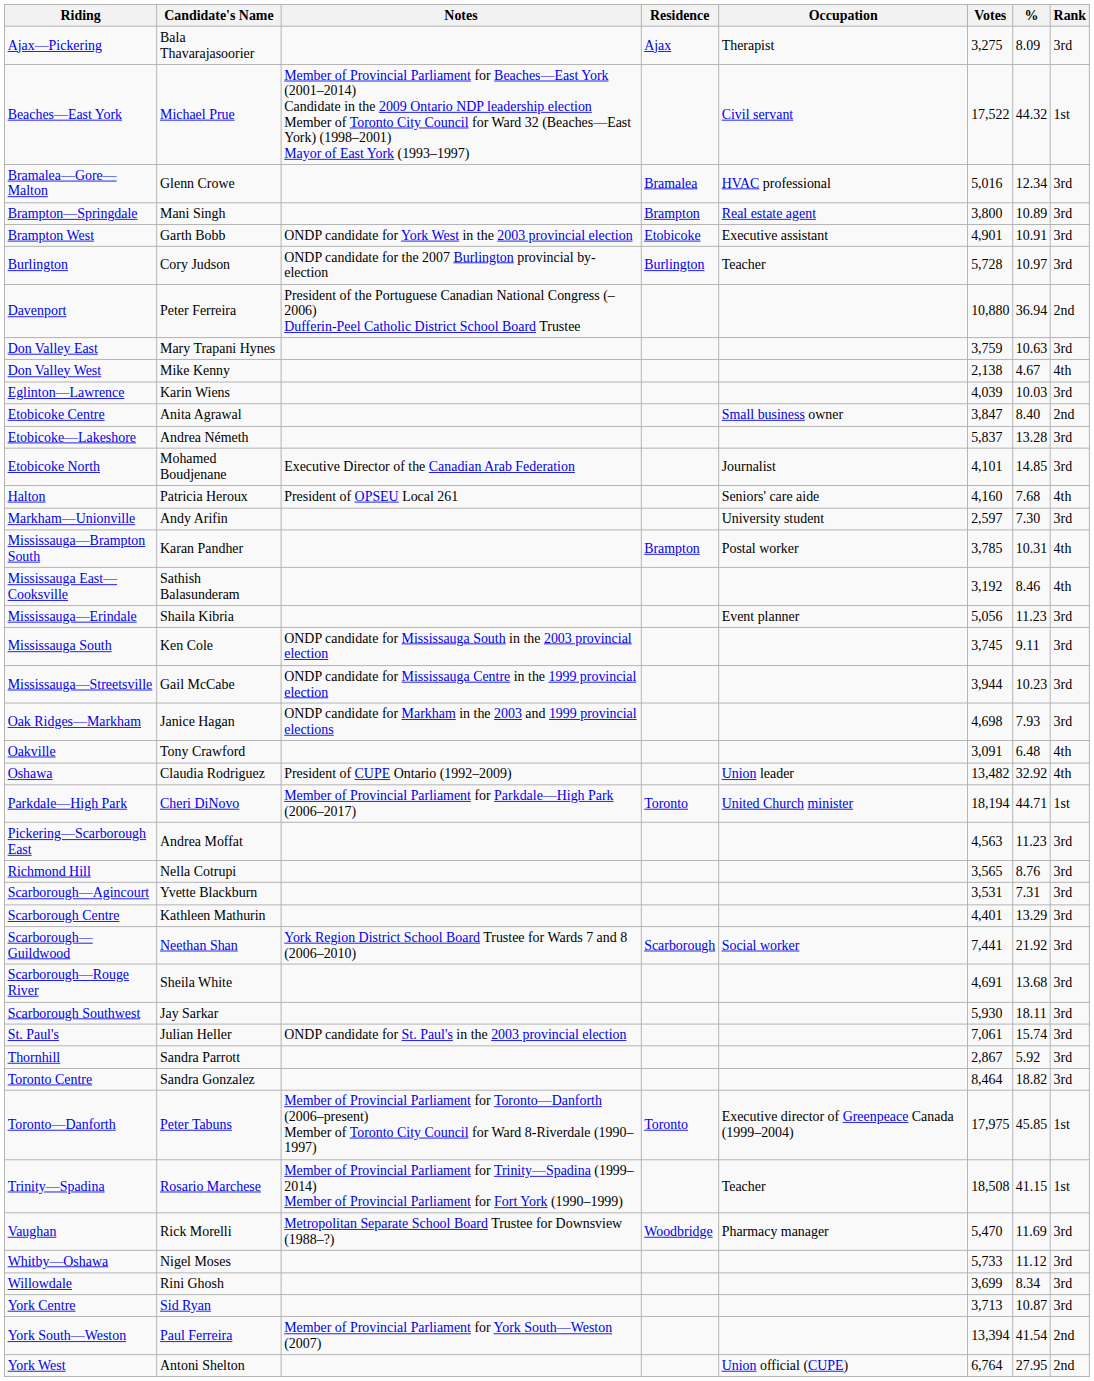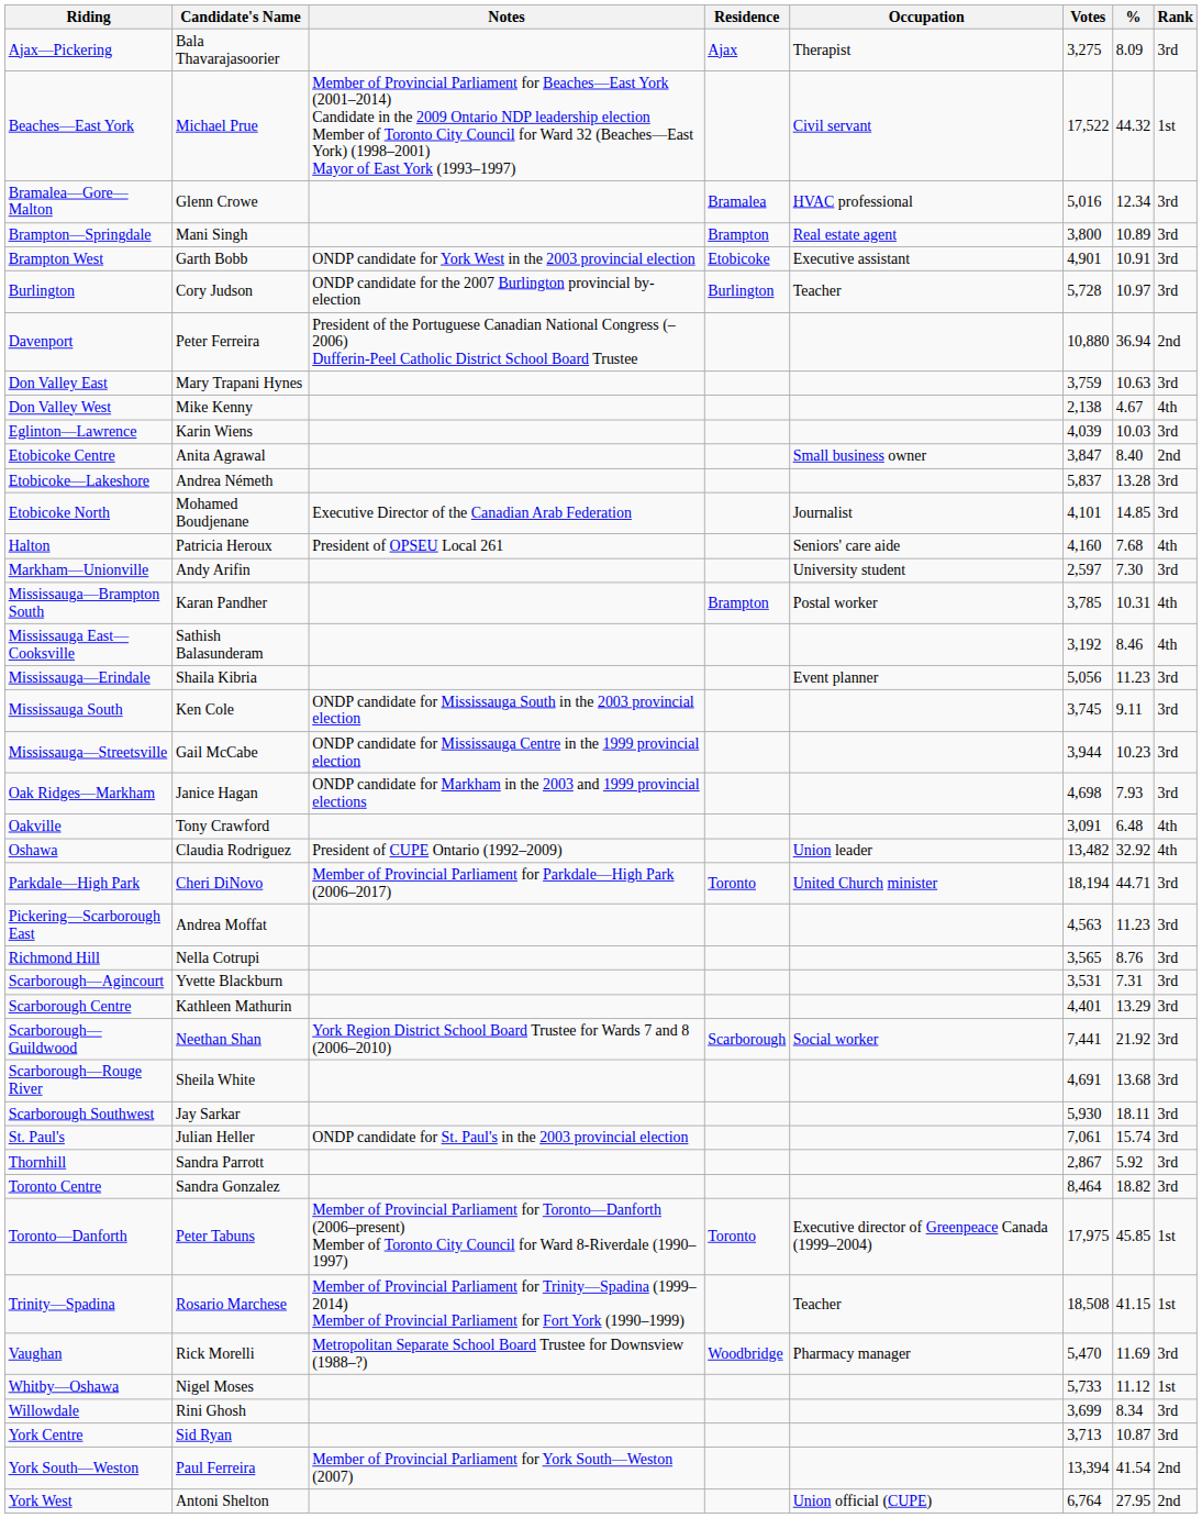Parkdale—High Park | Rank: 1st -> 3rd
Whitby—Oshawa | Rank: 3rd -> 1st
